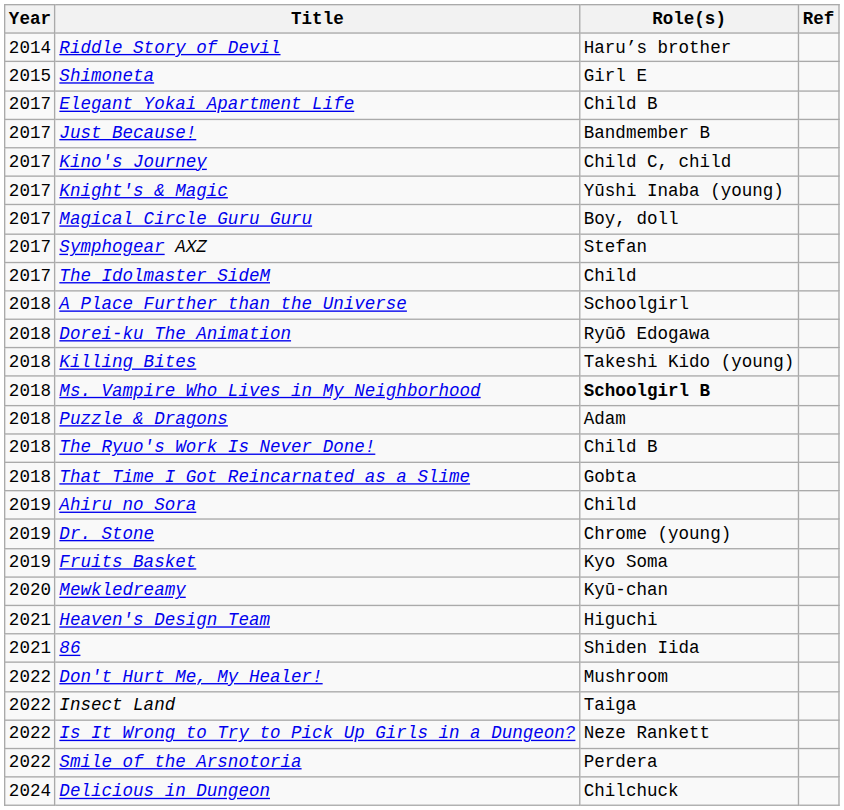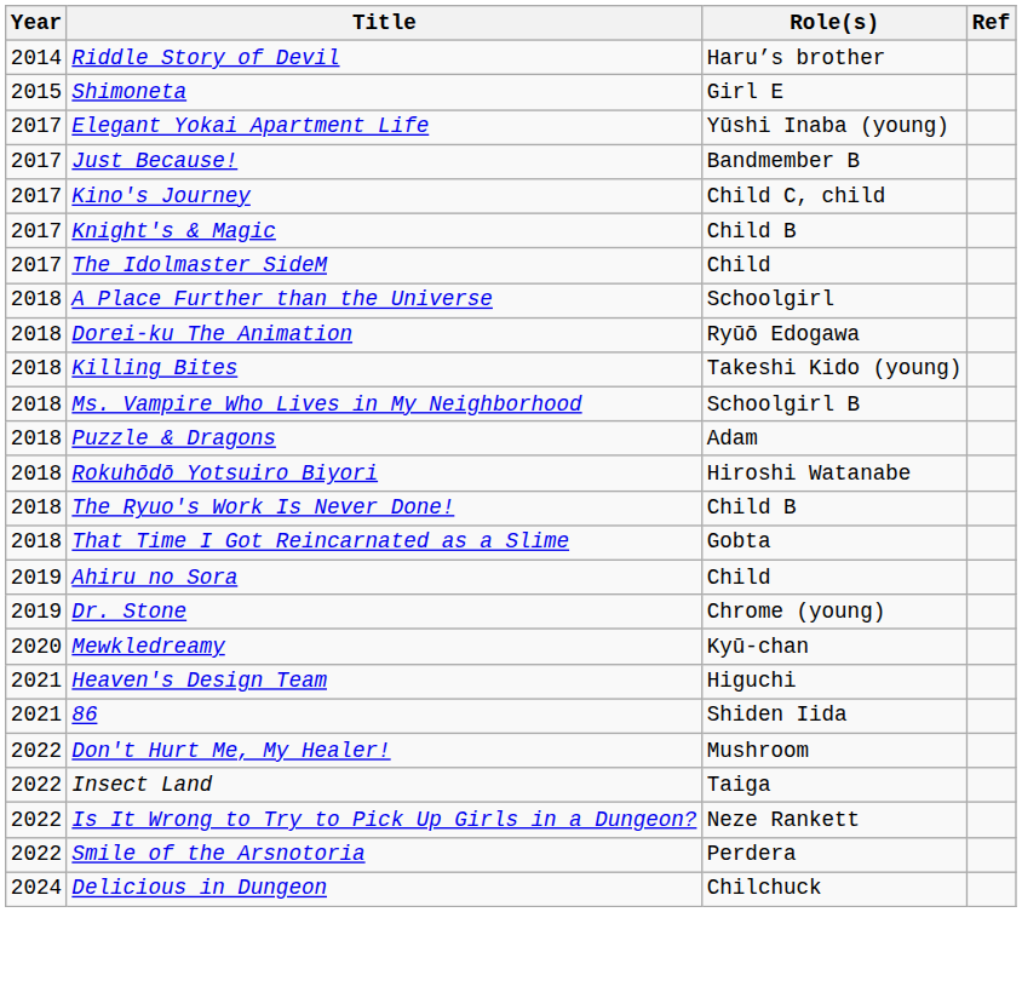Elegant Yokai Apartment Life | Role(s): Child B -> Yūshi Inaba (young)
Knight's & Magic | Role(s): Yūshi Inaba (young) -> Child B
- row: 2017 | Magical Circle Guru Guru | Boy, doll
- row: 2017 | Symphogear AXZ | Stefan
Ms. Vampire Who Lives in My Neighborhood | Role(s): bold -> normal
+ row: 2018 | Rokuhōdō Yotsuiro Biyori | Hiroshi Watanabe
- row: 2019 | Fruits Basket | Kyo Soma
